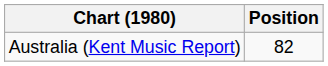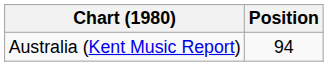Australia (Kent Music Report) | Position: 82 -> 94
